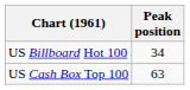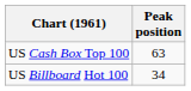rows swapped: US Billboard Hot 100 <-> US Cash Box Top 100
